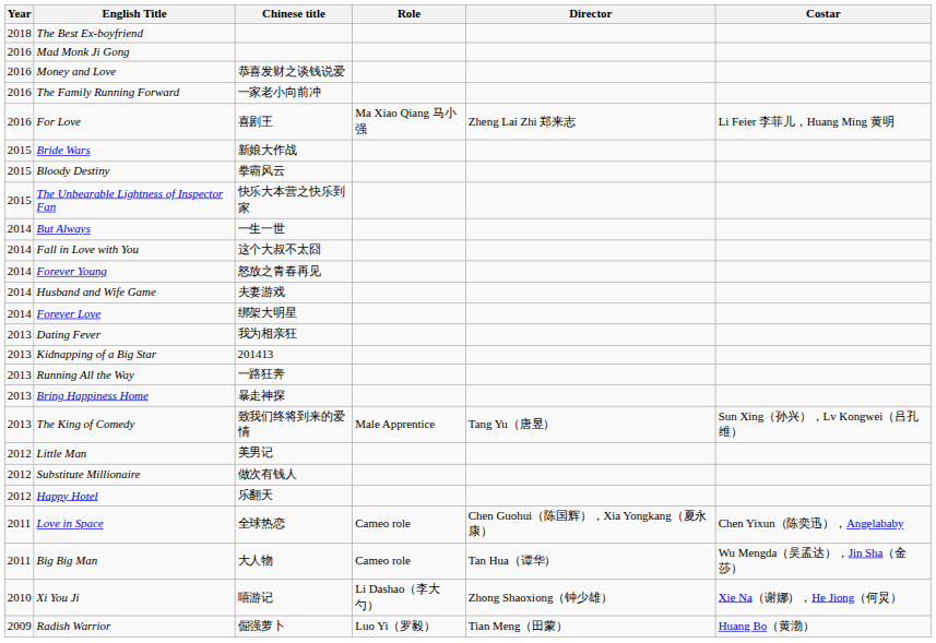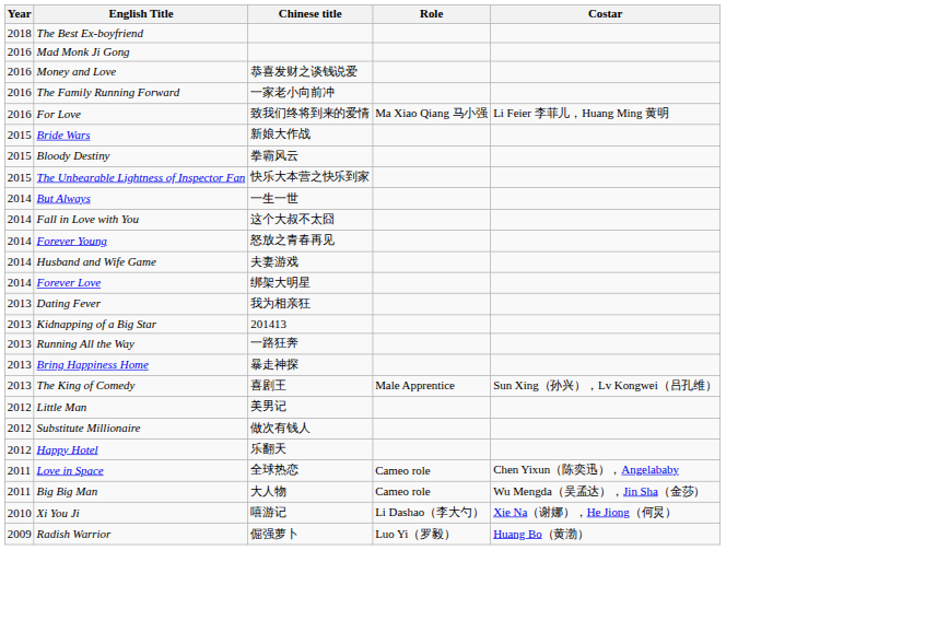- column: Director | Zheng Lai Zhi 郑来志 | Tang Yu（唐昱） | Chen Guohui（陈国辉），Xia Yongkang（夏永康） | Tan Hua（谭华） | Zhong Shaoxiong（钟少雄） | Tian Meng（田蒙）
For Love | Chinese title: 喜剧王 -> 致我们终将到来的爱情
The King of Comedy | Chinese title: 致我们终将到来的爱情 -> 喜剧王
